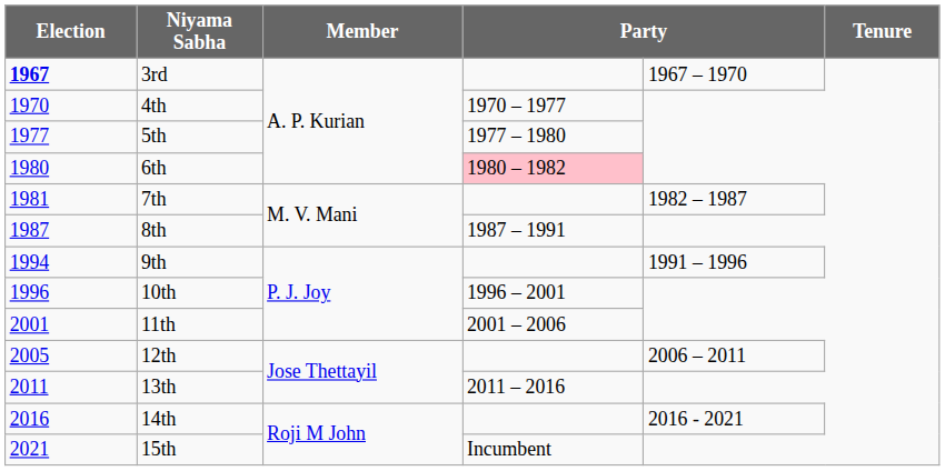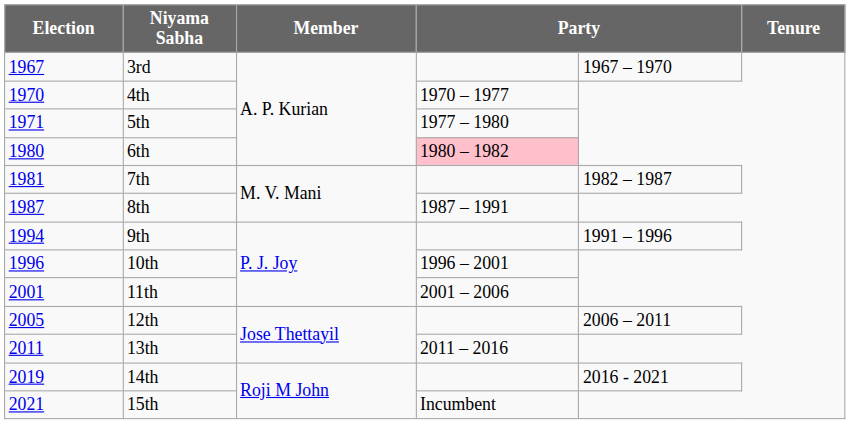3rd | Election: bold -> normal
5th | Election: 1977 -> 1971
14th | Election: 2016 -> 2019
